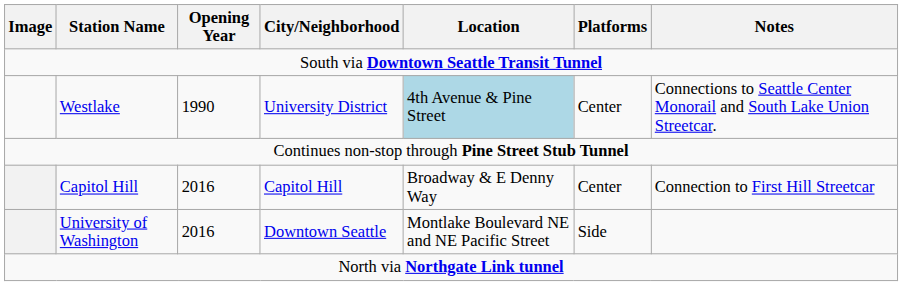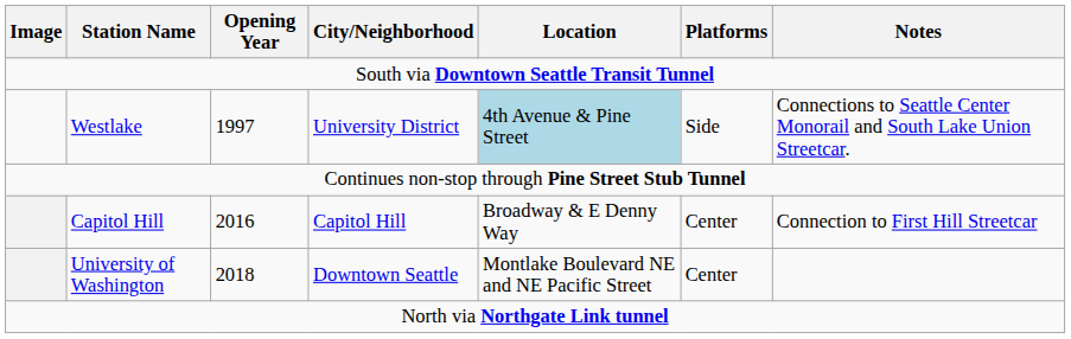Westlake | Opening Year: 1990 -> 1997
Westlake | Platforms: Center -> Side
University of Washington | Opening Year: 2016 -> 2018
University of Washington | Platforms: Side -> Center
